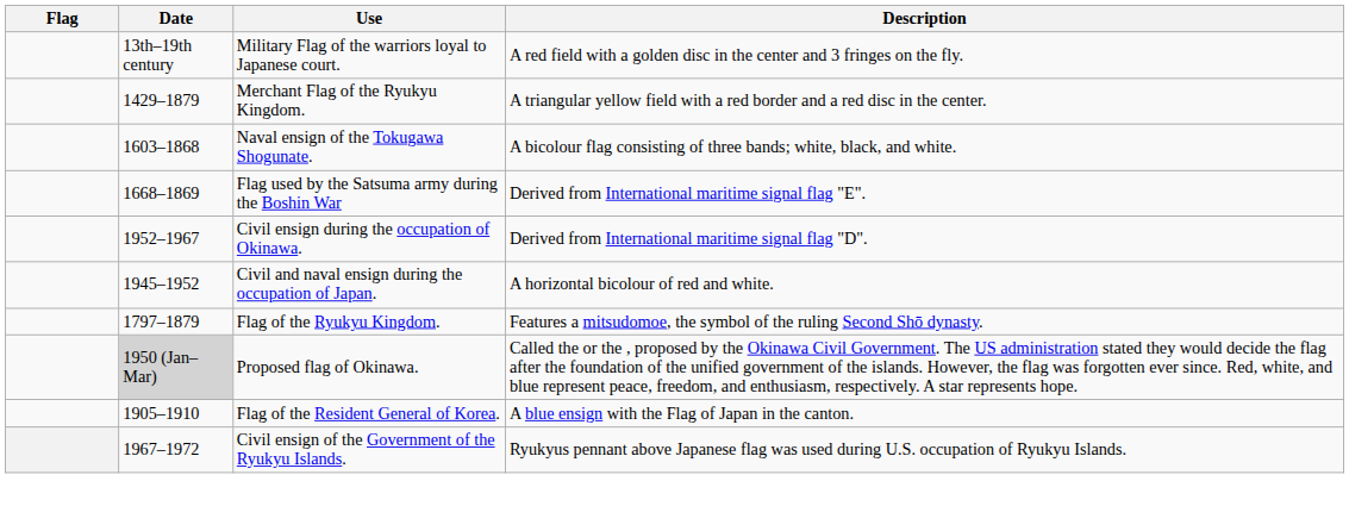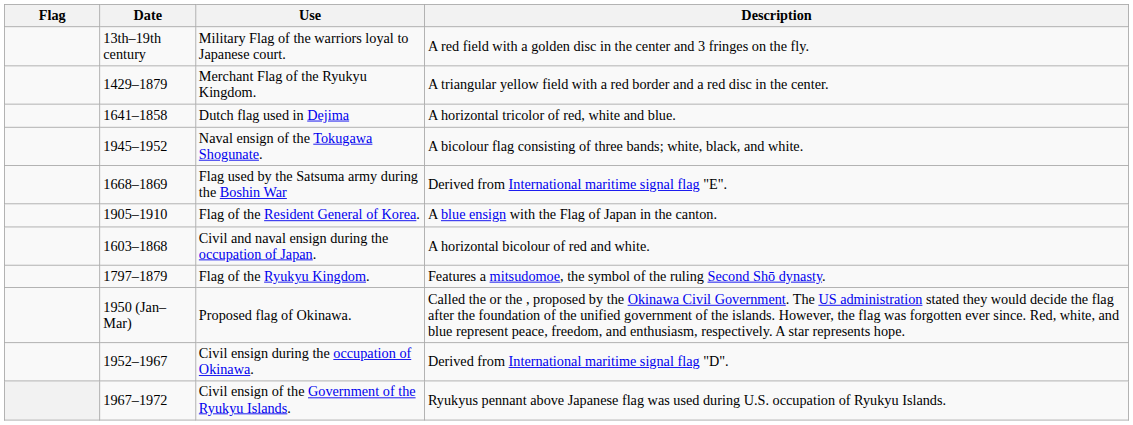+ row: 1641–1858 | Dutch flag used in Dejima | A horizontal tricolor of red, white and blue.
Naval ensign of the Tokugawa Shogunate. | Date: 1603–1868 -> 1945–1952
rows swapped: Flag of the Resident General of Korea. <-> Civil ensign during the occupation of Okinawa.
Civil and naval ensign during the occupation of Japan. | Date: 1945–1952 -> 1603–1868
Proposed flag of Okinawa. | Date: lightgrey background -> no background
